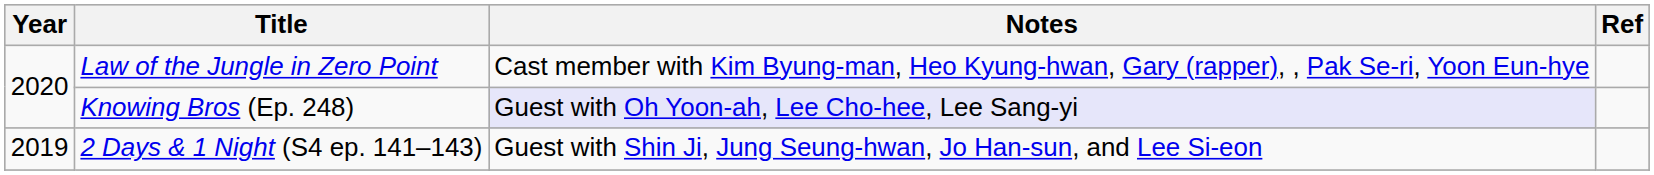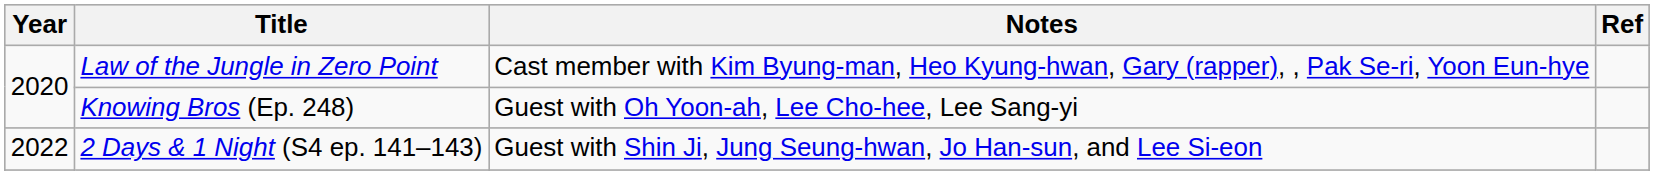Knowing Bros (Ep. 248) | Notes: lavender background -> no background
2 Days & 1 Night (S4 ep. 141–143) | Year: 2019 -> 2022
